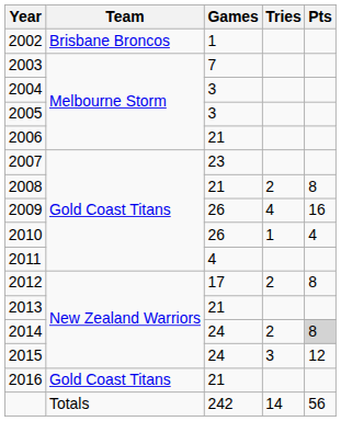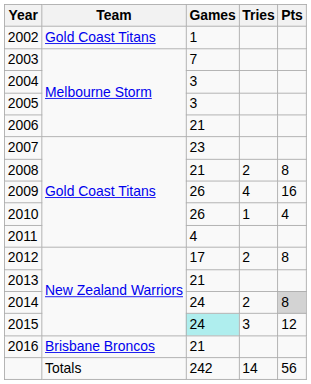2002 | Team: Brisbane Broncos -> Gold Coast Titans
2015 | Games: no background -> paleturquoise background
2016 | Team: Gold Coast Titans -> Brisbane Broncos
